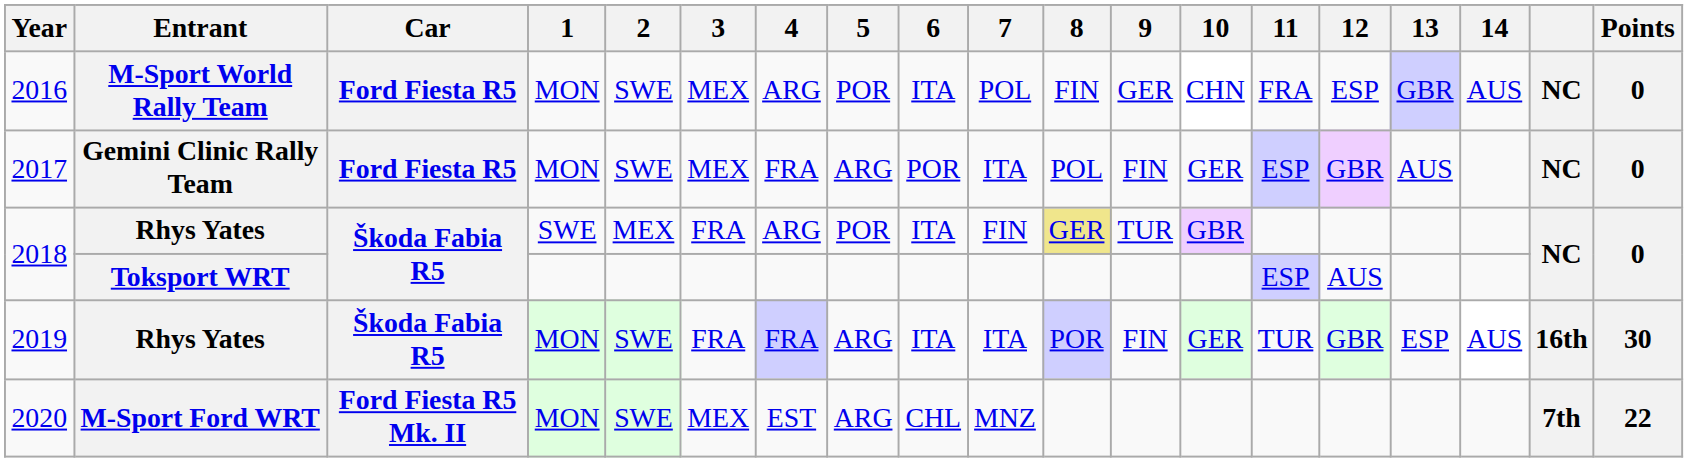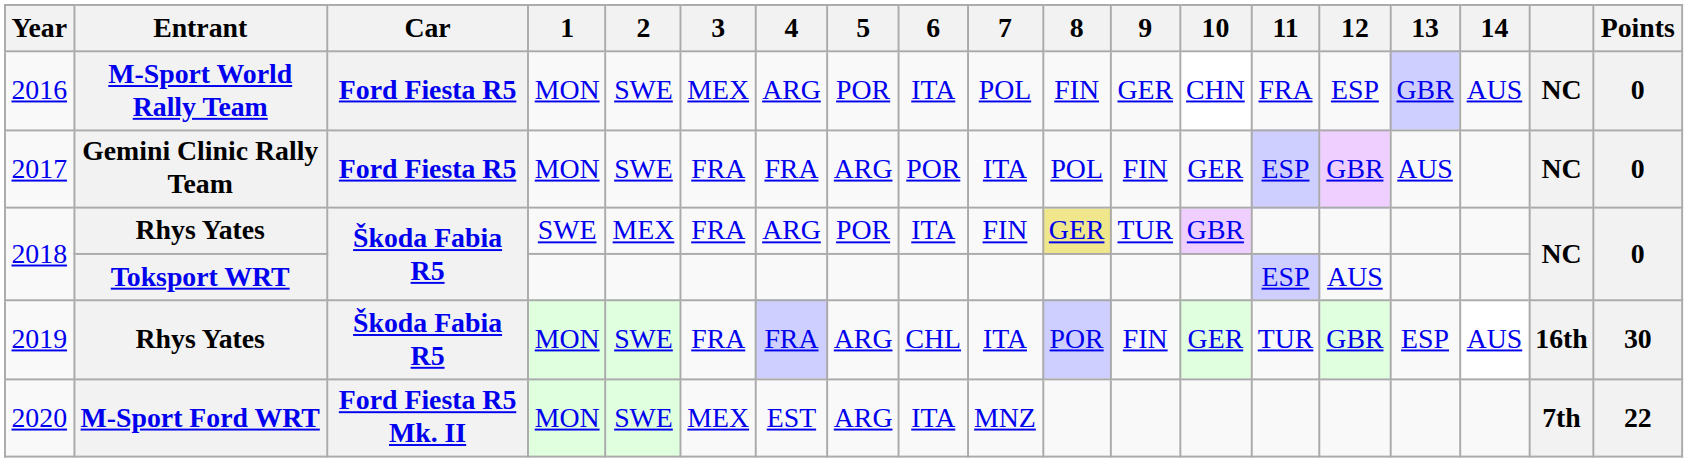2017 | 3: MEX -> FRA
2019 | 6: ITA -> CHL
2020 | 6: CHL -> ITA
